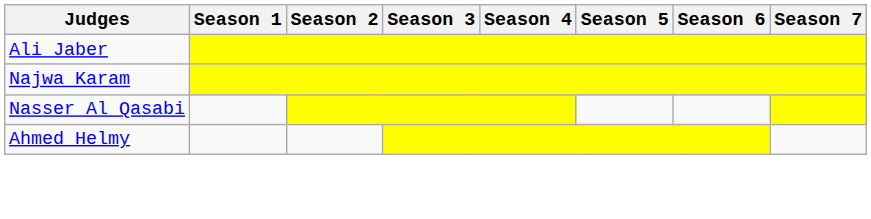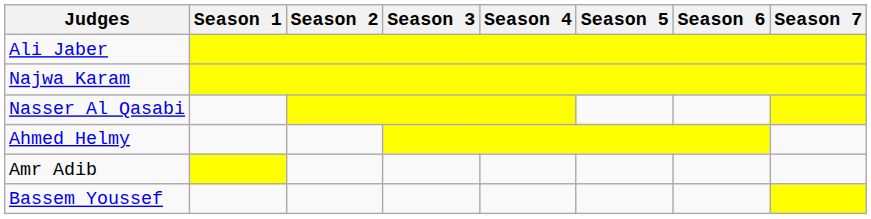+ row: Amr Adib
+ row: Bassem Youssef
